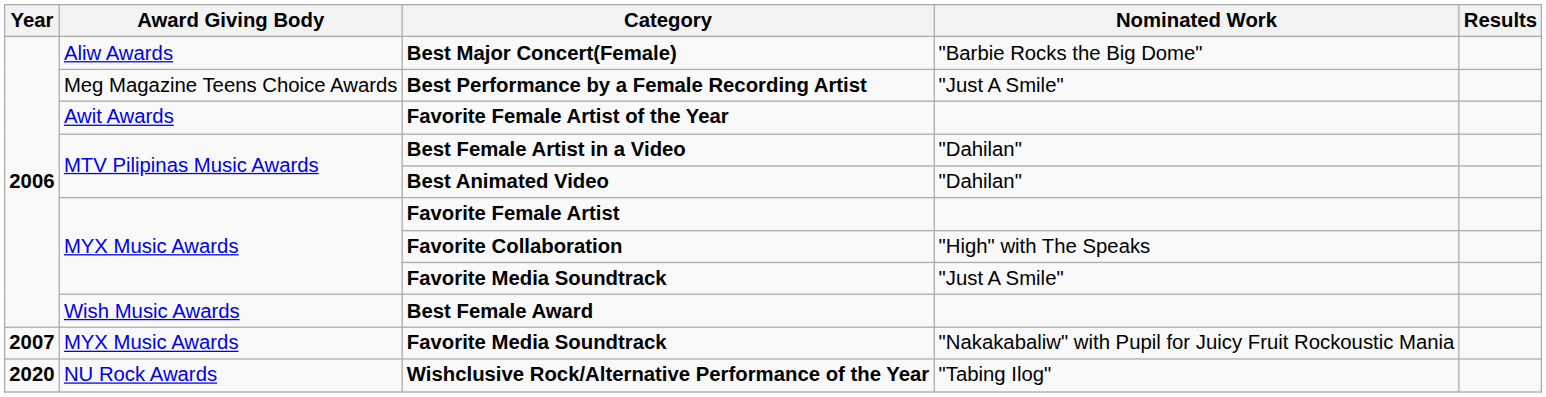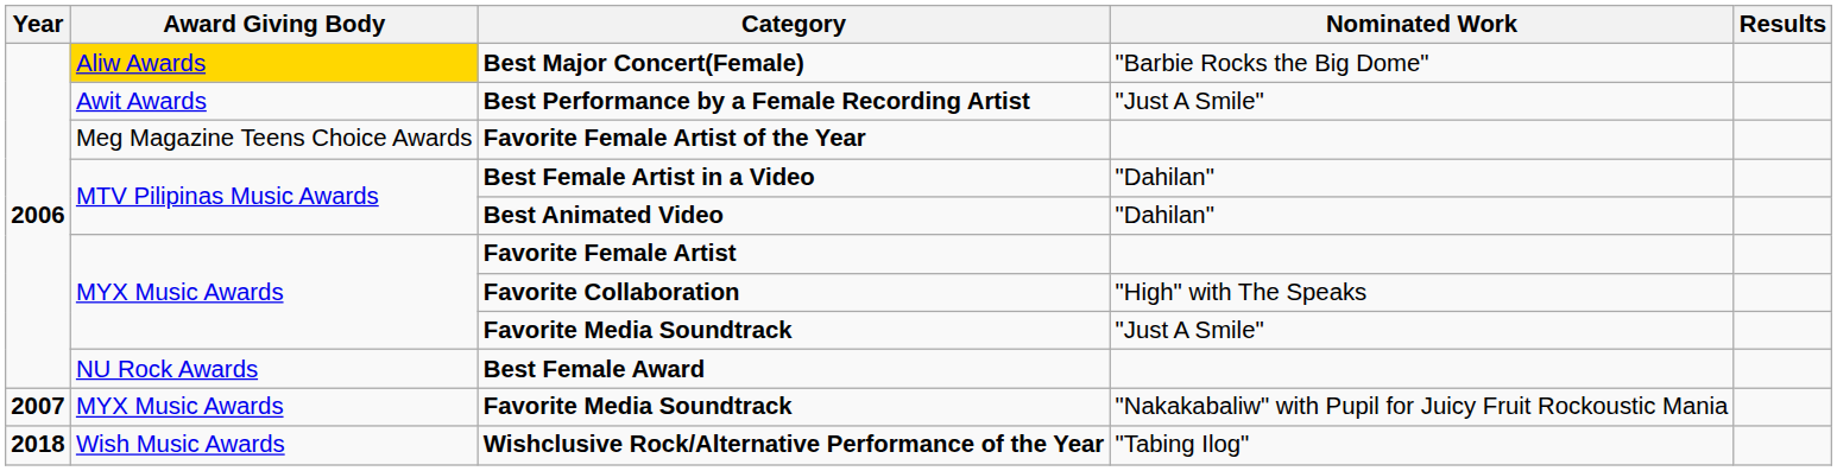Best Major Concert(Female) | Award Giving Body: no background -> gold background
Best Performance by a Female Recording Artist | Award Giving Body: Meg Magazine Teens Choice Awards -> Awit Awards
Favorite Female Artist of the Year | Award Giving Body: Awit Awards -> Meg Magazine Teens Choice Awards
Best Female Award | Award Giving Body: Wish Music Awards -> NU Rock Awards
Wishclusive Rock/Alternative Performance of the Year | Year: 2020 -> 2018
Wishclusive Rock/Alternative Performance of the Year | Award Giving Body: NU Rock Awards -> Wish Music Awards
